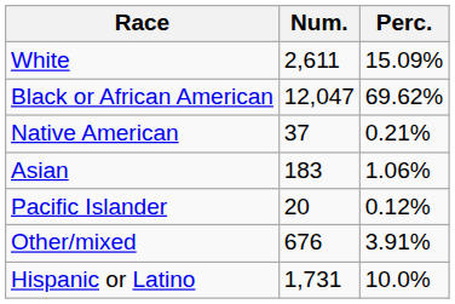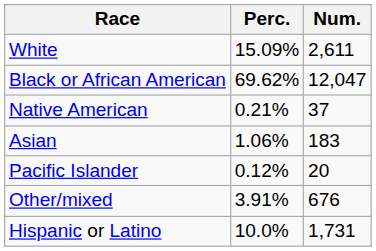columns swapped: Num. <-> Perc.
